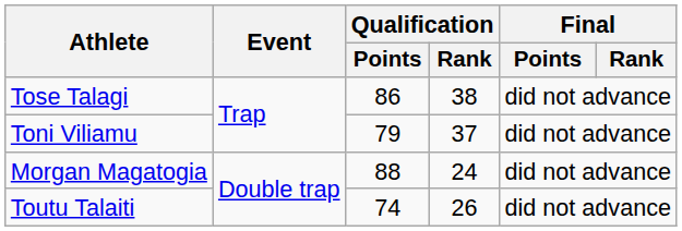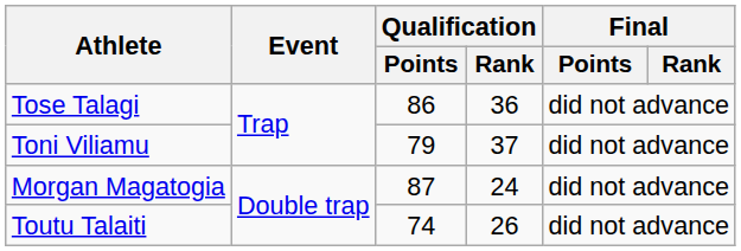Tose Talagi | Qualification / Rank: 38 -> 36
Morgan Magatogia | Qualification / Points: 88 -> 87
